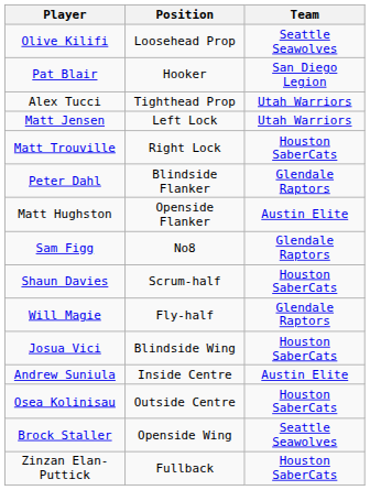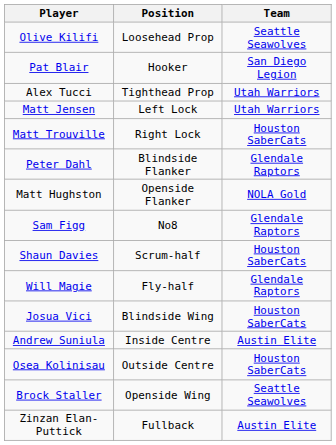Matt Hughston | Team: Austin Elite -> NOLA Gold
Zinzan Elan-Puttick | Team: Houston SaberCats -> Austin Elite
